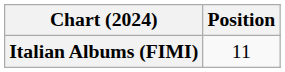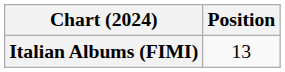Italian Albums (FIMI) | Position: 11 -> 13
